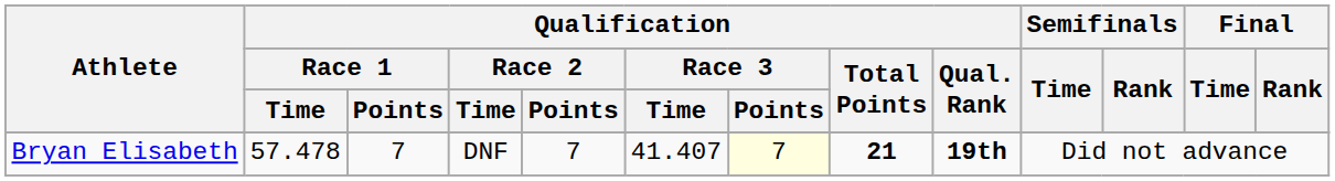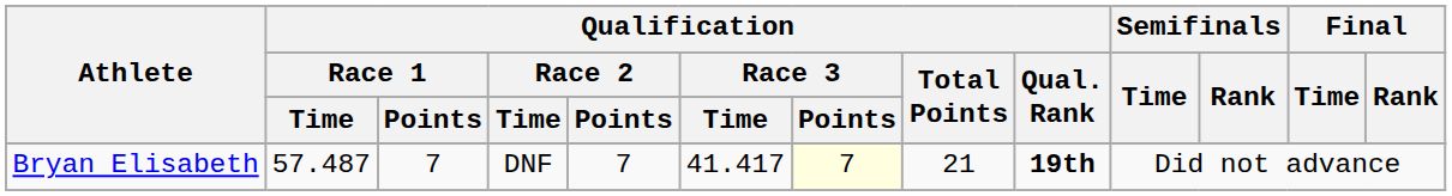Bryan Elisabeth | Qualification / Race 1 / Time: 57.478 -> 57.487
Bryan Elisabeth | Qualification / Race 3 / Time: 41.407 -> 41.417
Bryan Elisabeth | Qualification / Total Points: bold -> normal
